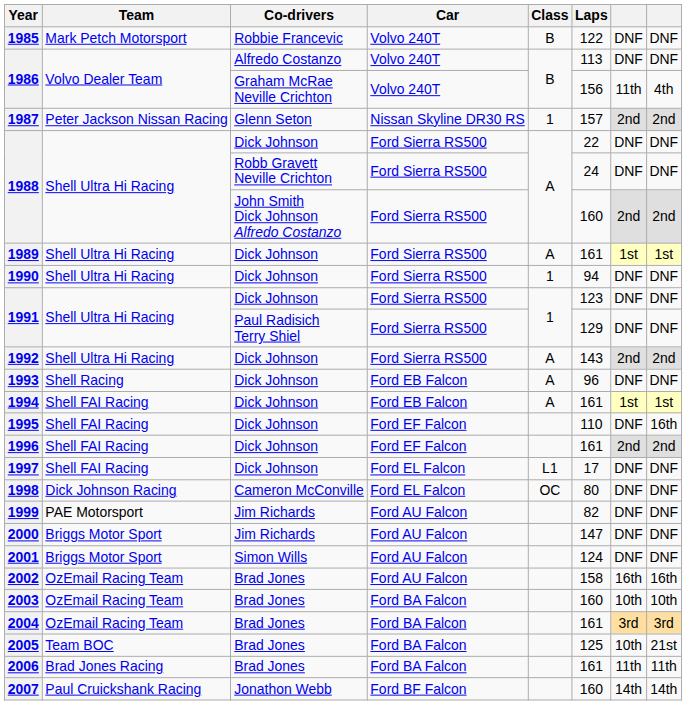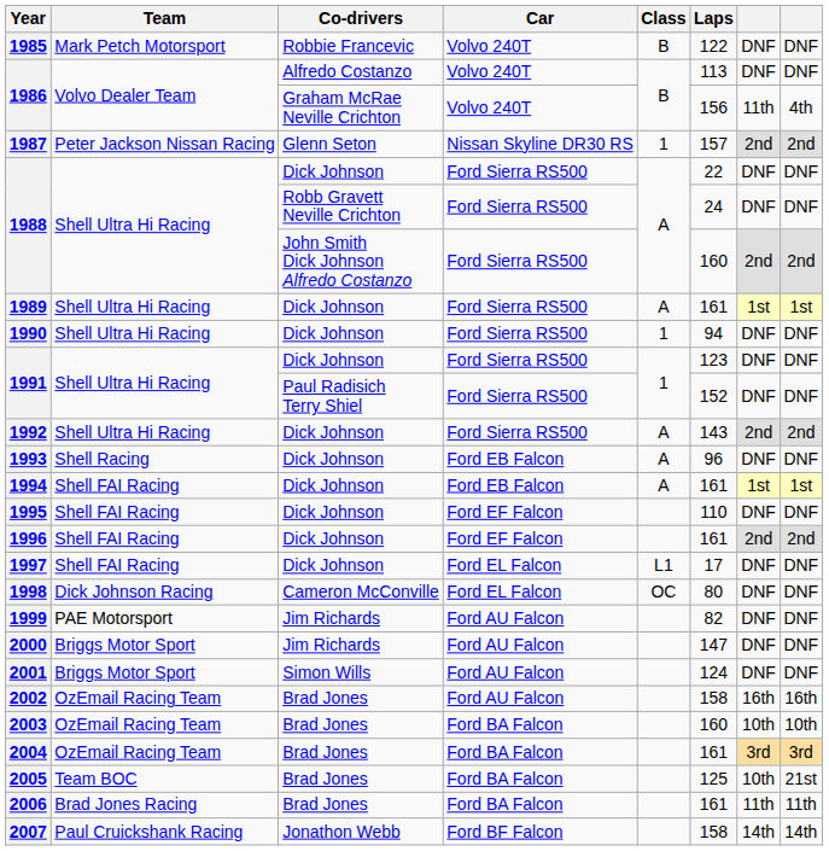1991 / Paul Radisich Terry Shiel | Laps: 129 -> 152
1995 | column 8: 16th -> DNF
2007 | Laps: 160 -> 158
